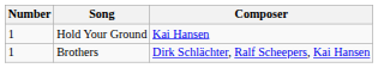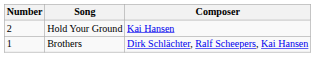Hold Your Ground | Number: 1 -> 2
